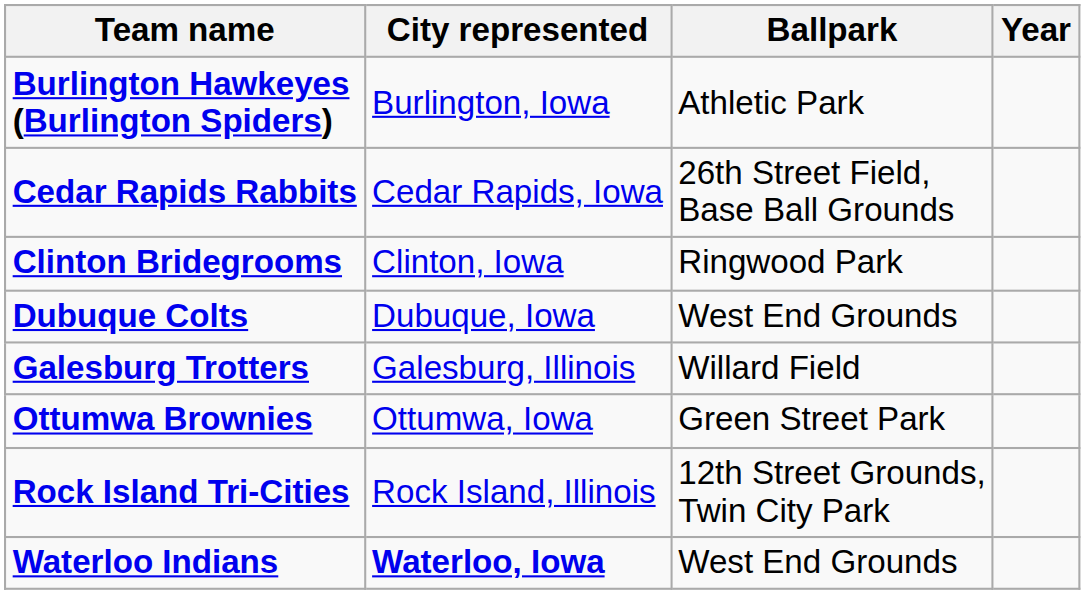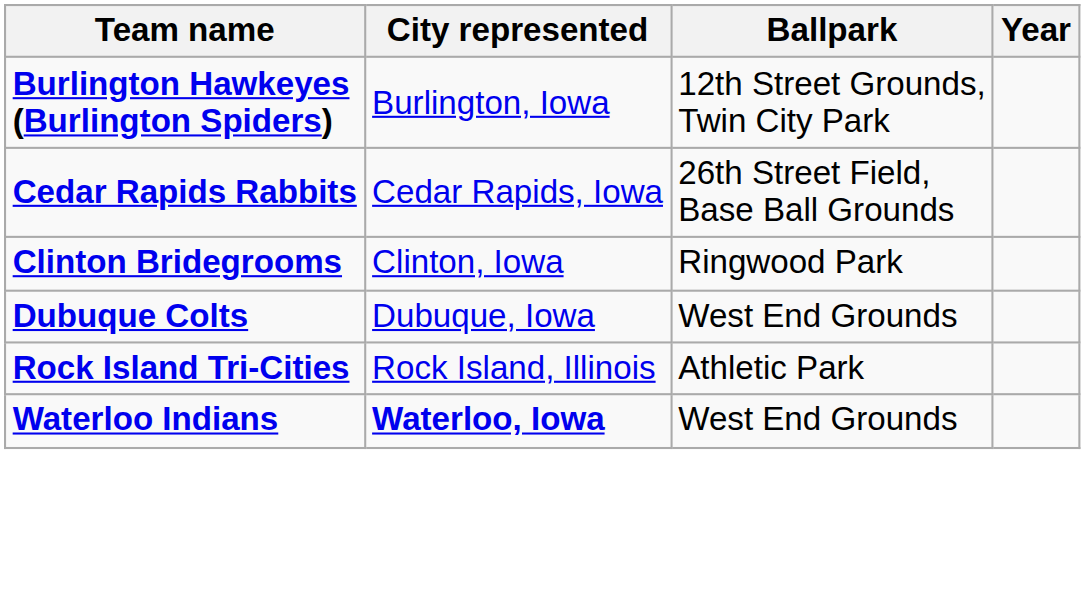Burlington Hawkeyes (Burlington Spiders) | Ballpark: Athletic Park -> 12th Street Grounds, Twin City Park
- row: Galesburg Trotters | Galesburg, Illinois | Willard Field
- row: Ottumwa Brownies | Ottumwa, Iowa | Green Street Park
Rock Island Tri-Cities | Ballpark: 12th Street Grounds, Twin City Park -> Athletic Park
